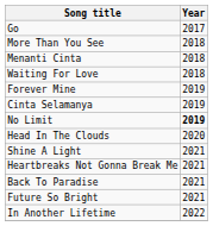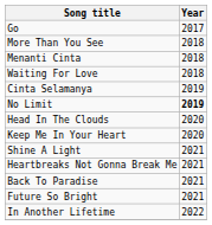- row: Forever Mine | 2019
+ row: Keep Me In Your Heart | 2020
